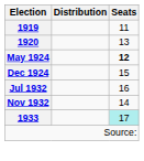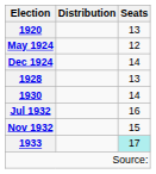- row: 1919 | 11
May 1924 | Seats: bold -> normal
Dec 1924 | Seats: 15 -> 14
+ row: 1928 | 13
+ row: 1930 | 14
Nov 1932 | Seats: 14 -> 15
